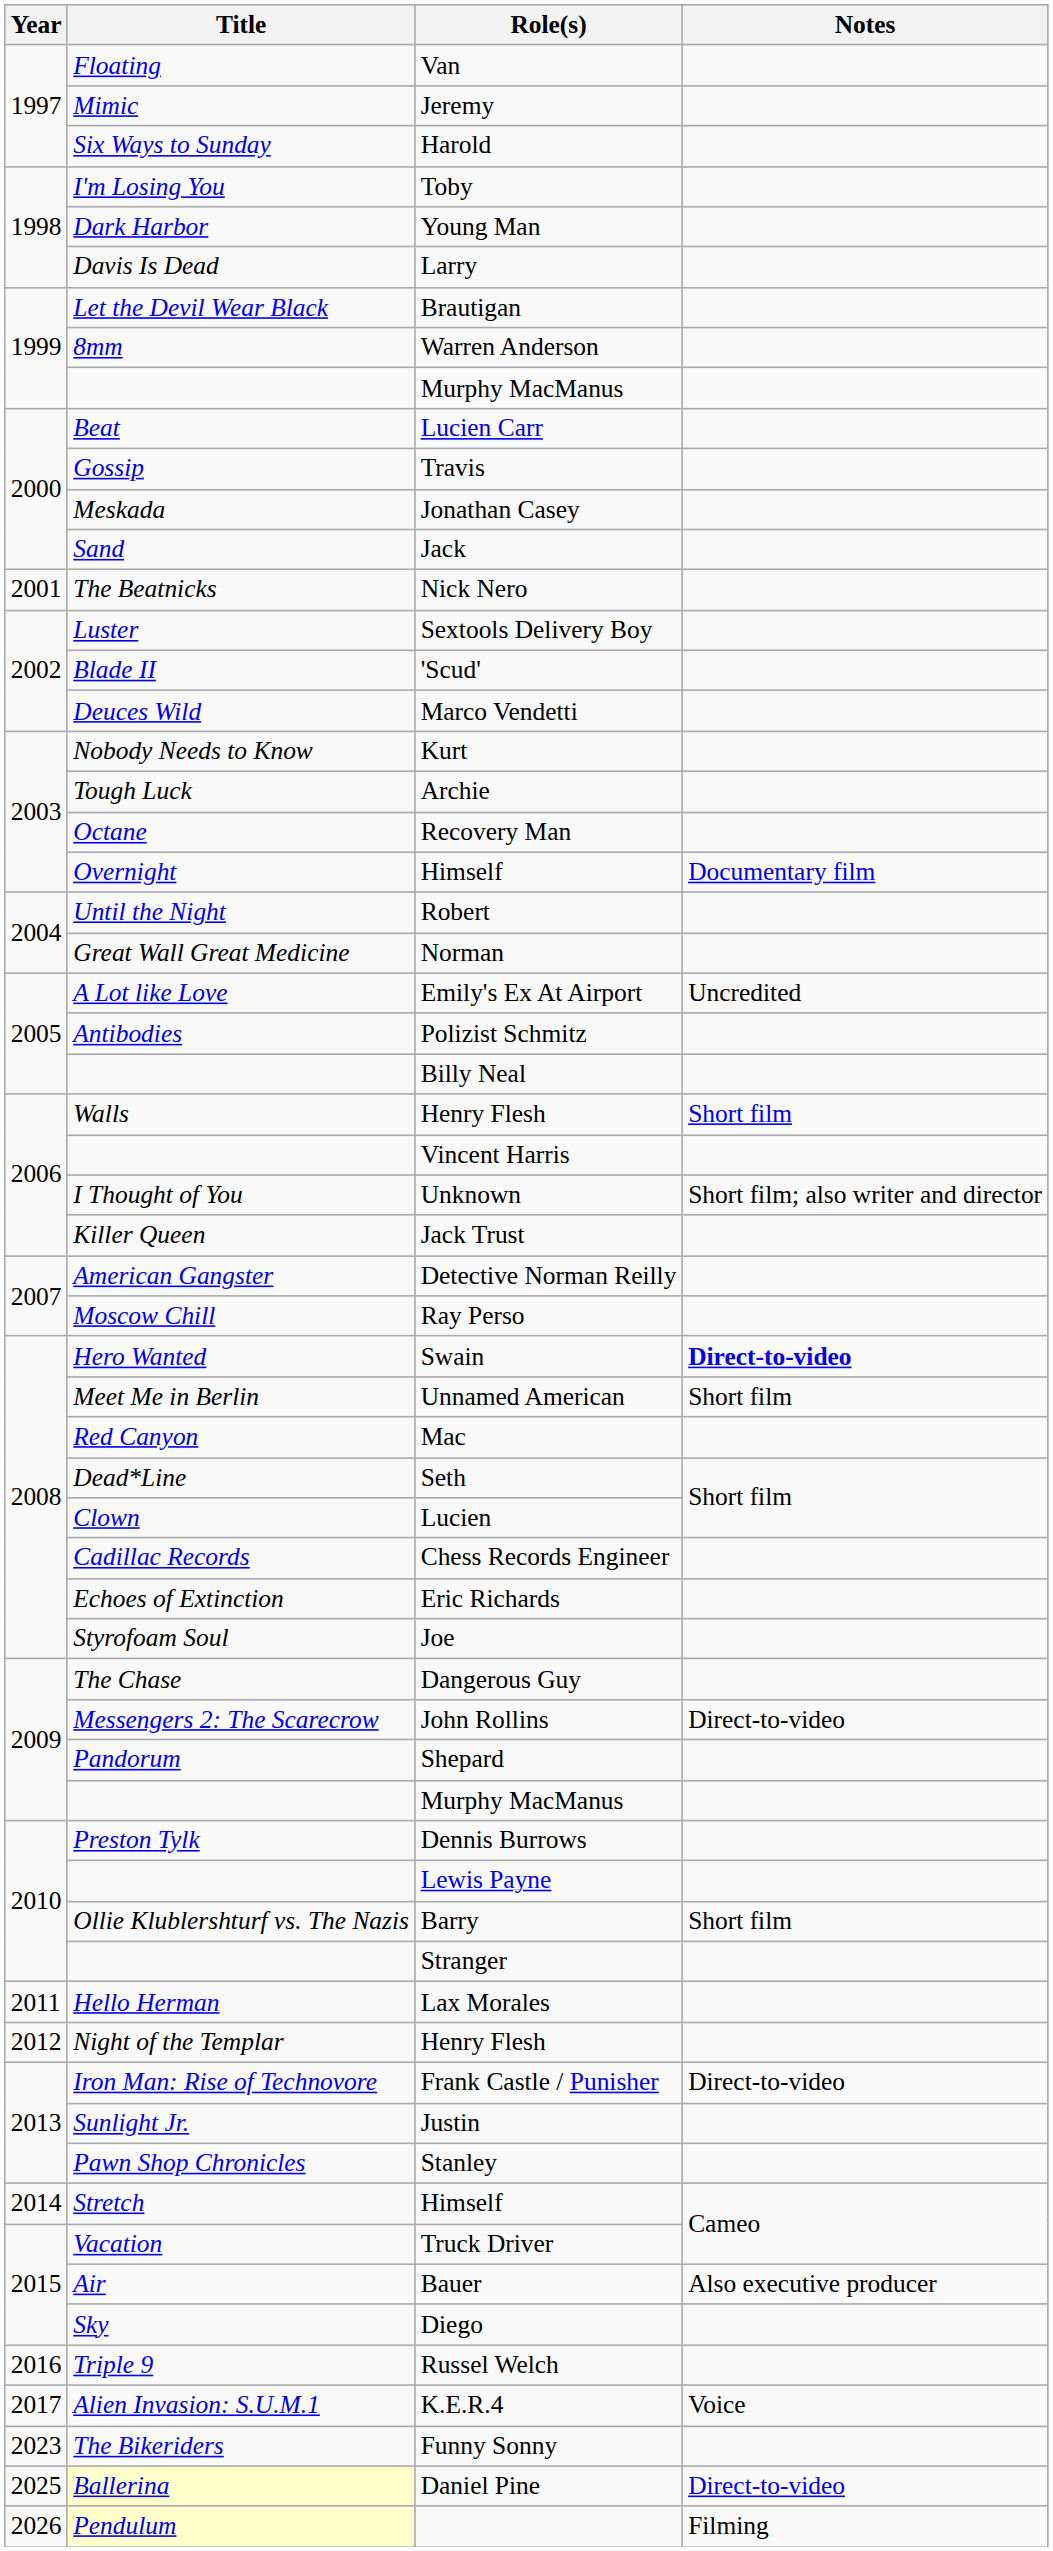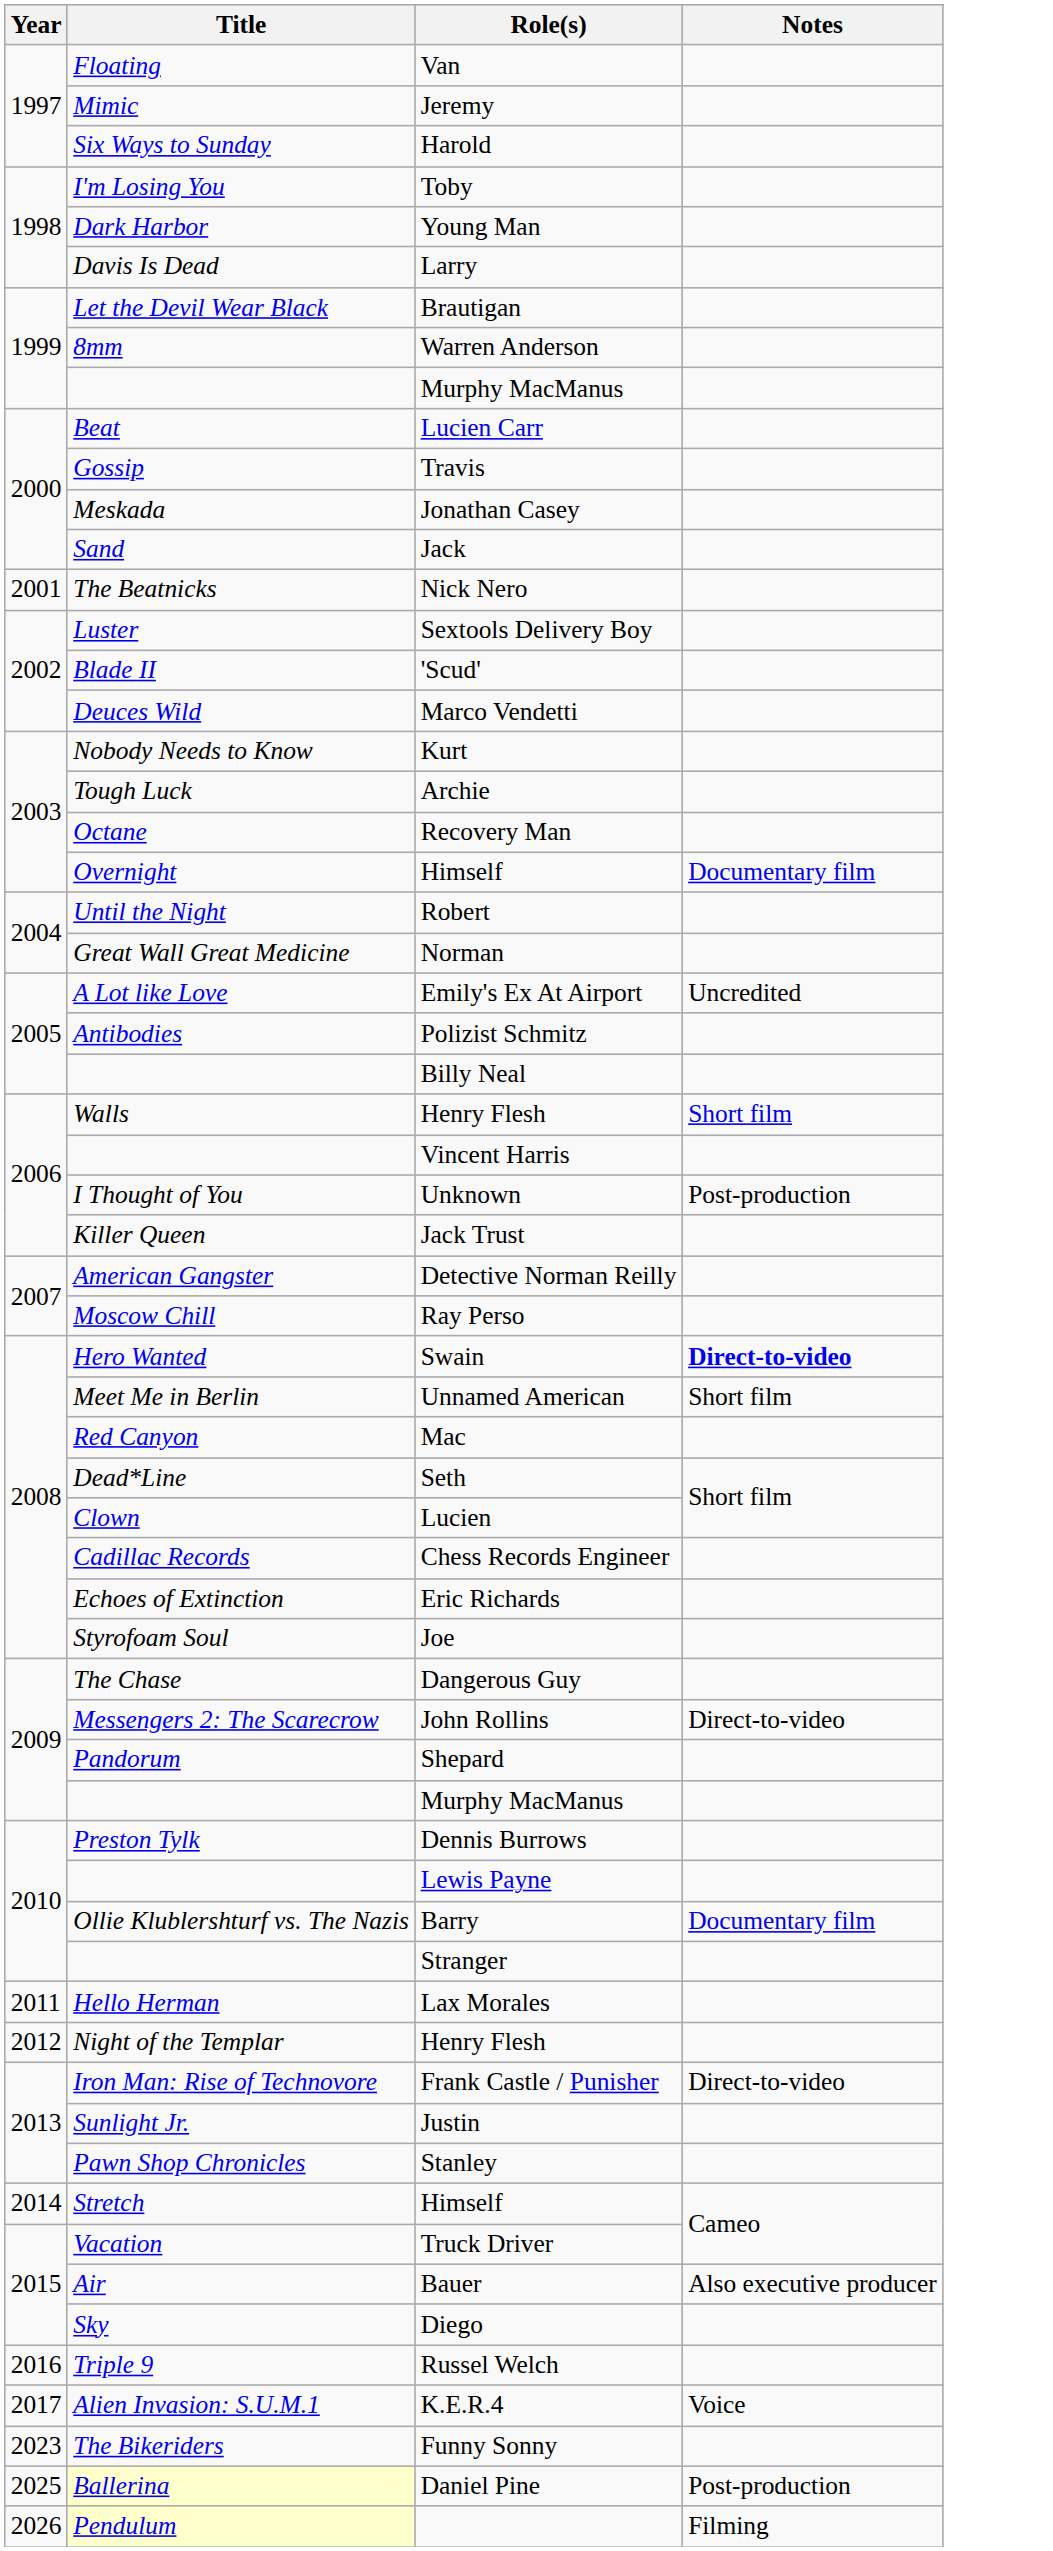Unknown | Notes: Short film; also writer and director -> Post-production
Barry | Notes: Short film -> Documentary film
Daniel Pine | Notes: Direct-to-video -> Post-production
